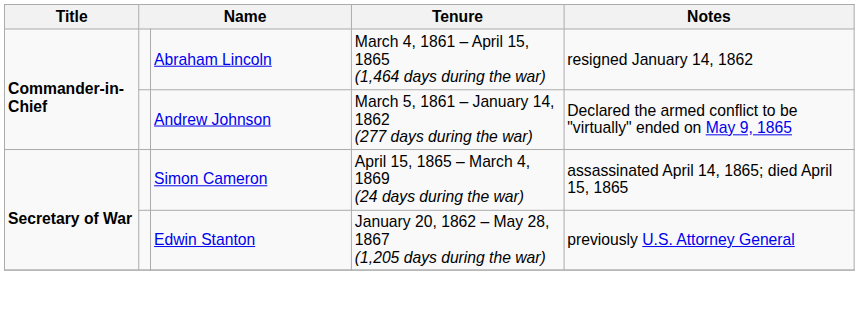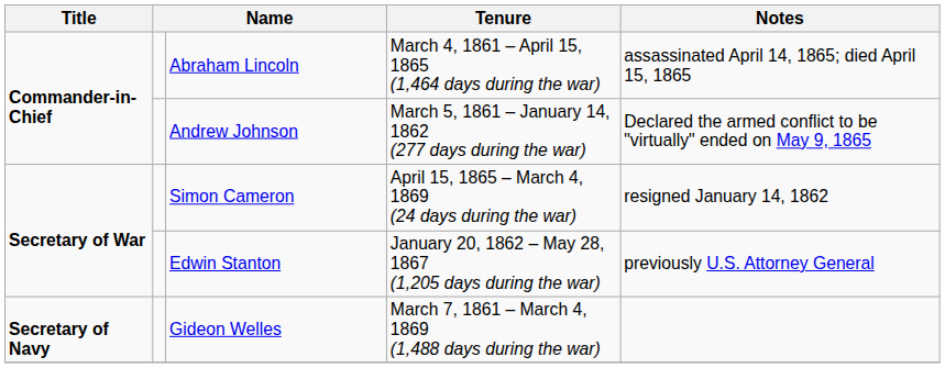Abraham Lincoln | Notes: resigned January 14, 1862 -> assassinated April 14, 1865; died April 15, 1865
Simon Cameron | Notes: assassinated April 14, 1865; died April 15, 1865 -> resigned January 14, 1862
+ row: Secretary of Navy | Gideon Welles | March 7, 1861 – March 4, 1869 (1,488 days during the war)
